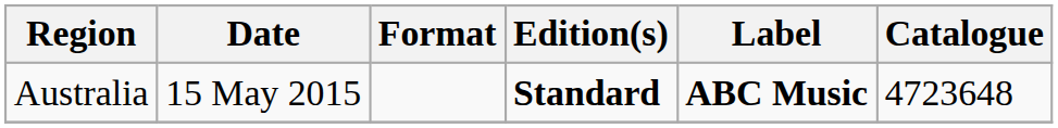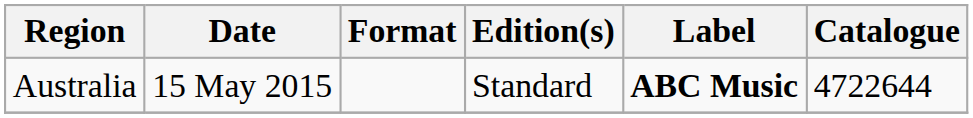Australia | Edition(s): bold -> normal
Australia | Catalogue: 4723648 -> 4722644
